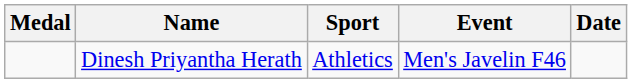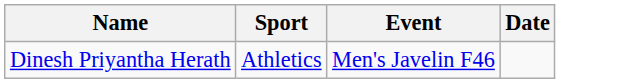- column: Medal
